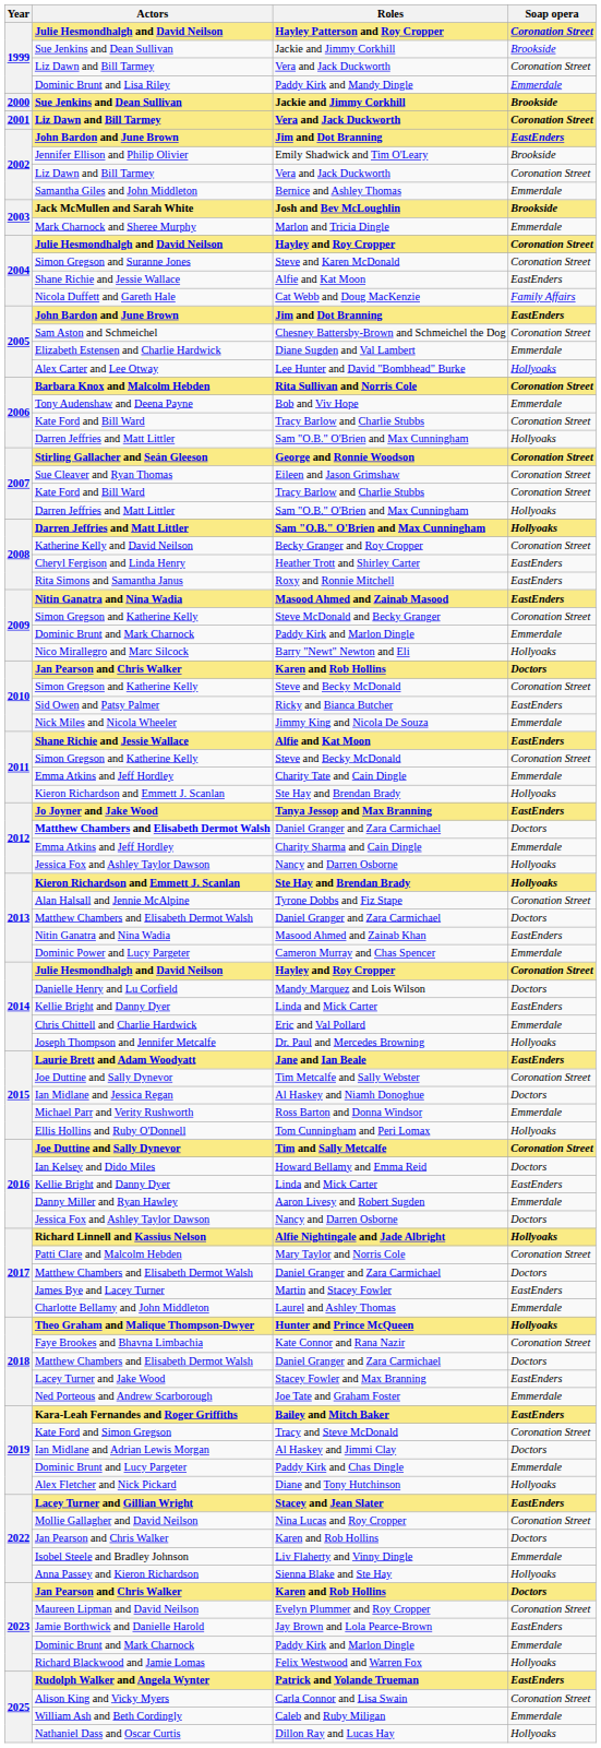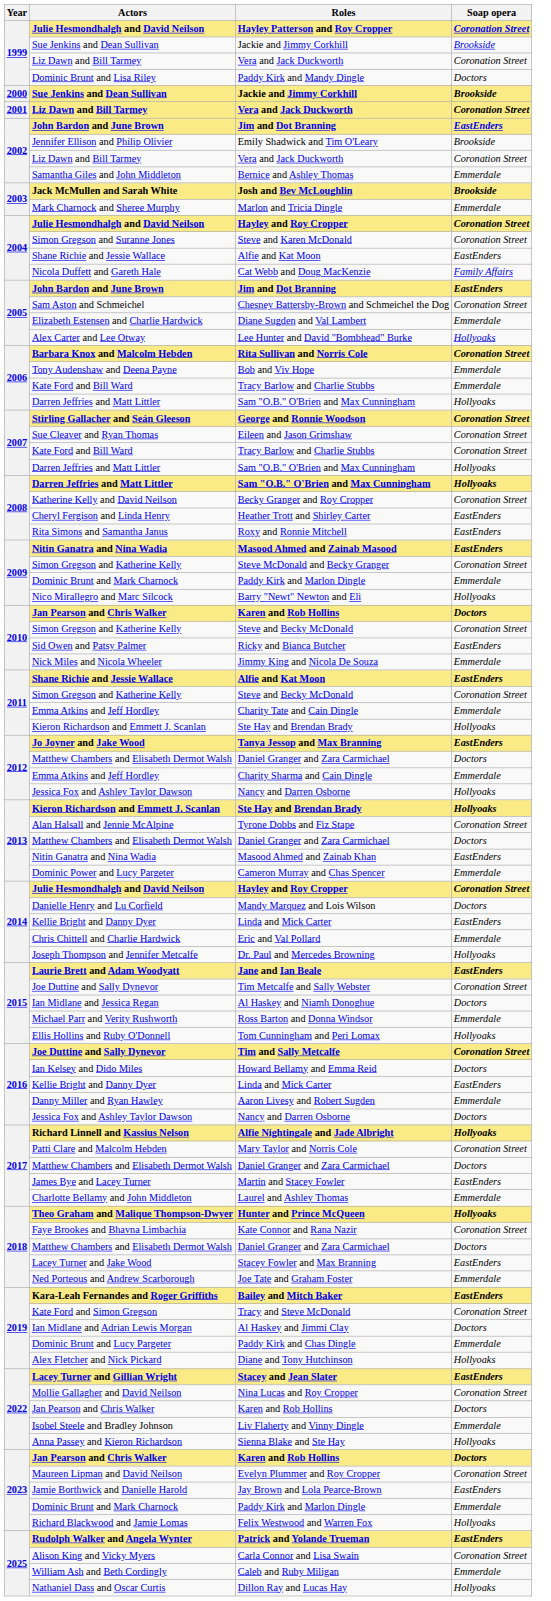Paddy Kirk and Mandy Dingle | Soap opera: Emmerdale -> Doctors
2006 / Tracy Barlow and Charlie Stubbs | Soap opera: Coronation Street -> Emmerdale
2012 / Daniel Granger and Zara Carmichael | Actors: bold -> normal
